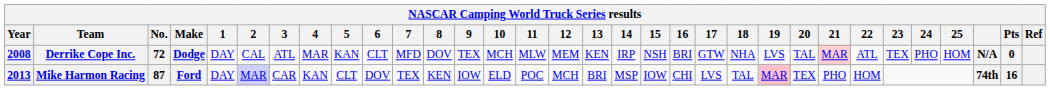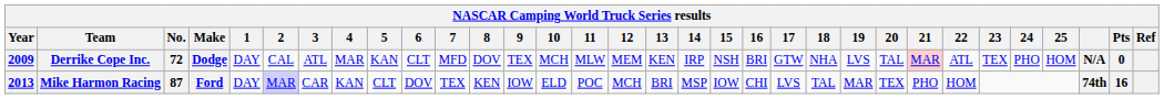Derrike Cope Inc. | Year: 2008 -> 2009
Mike Harmon Racing | 19: pink background -> no background
